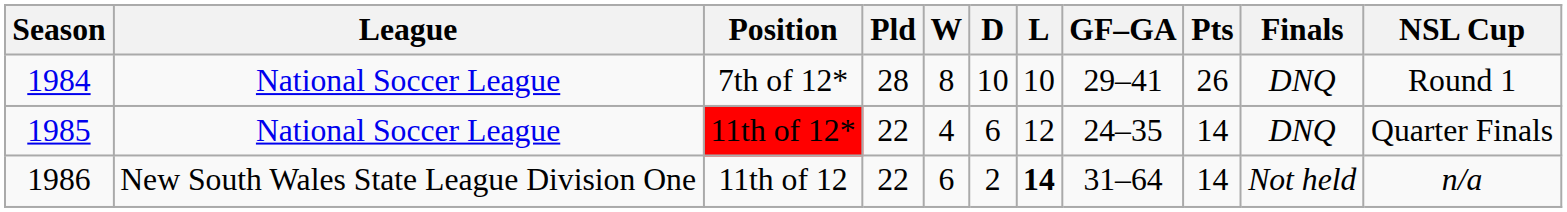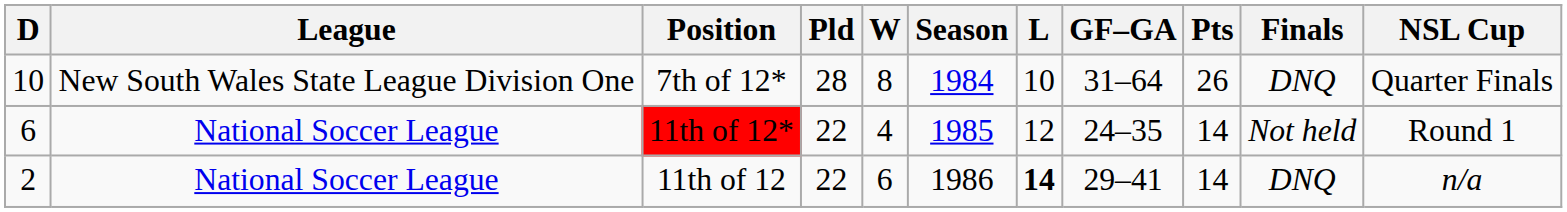columns swapped: Season <-> D
7th of 12* | League: National Soccer League -> New South Wales State League Division One
7th of 12* | GF–GA: 29–41 -> 31–64
7th of 12* | NSL Cup: Round 1 -> Quarter Finals
11th of 12* | Finals: DNQ -> Not held
11th of 12* | NSL Cup: Quarter Finals -> Round 1
11th of 12 | League: New South Wales State League Division One -> National Soccer League
11th of 12 | GF–GA: 31–64 -> 29–41
11th of 12 | Finals: Not held -> DNQ
